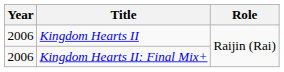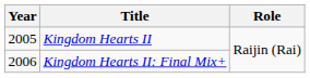Kingdom Hearts II | Year: 2006 -> 2005
